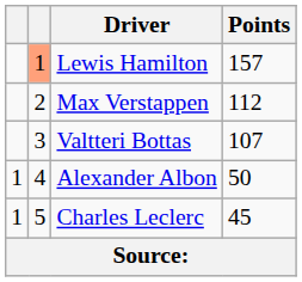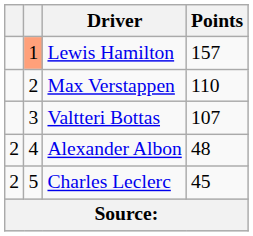Max Verstappen | Points: 112 -> 110
Alexander Albon | column 1: 1 -> 2
Alexander Albon | Points: 50 -> 48
Charles Leclerc | column 1: 1 -> 2
